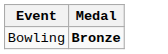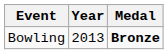+ column: Year | 2013
